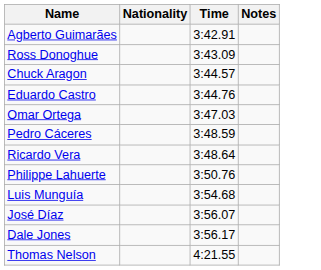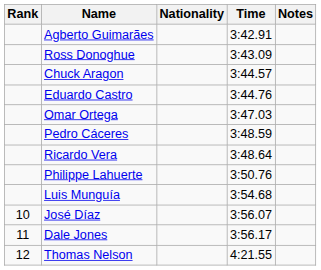+ column: Rank | 10 | 11 | 12
